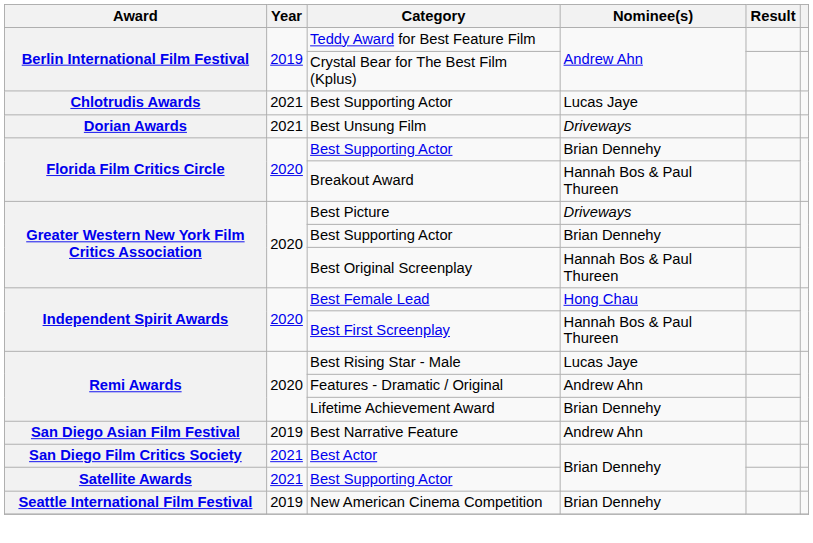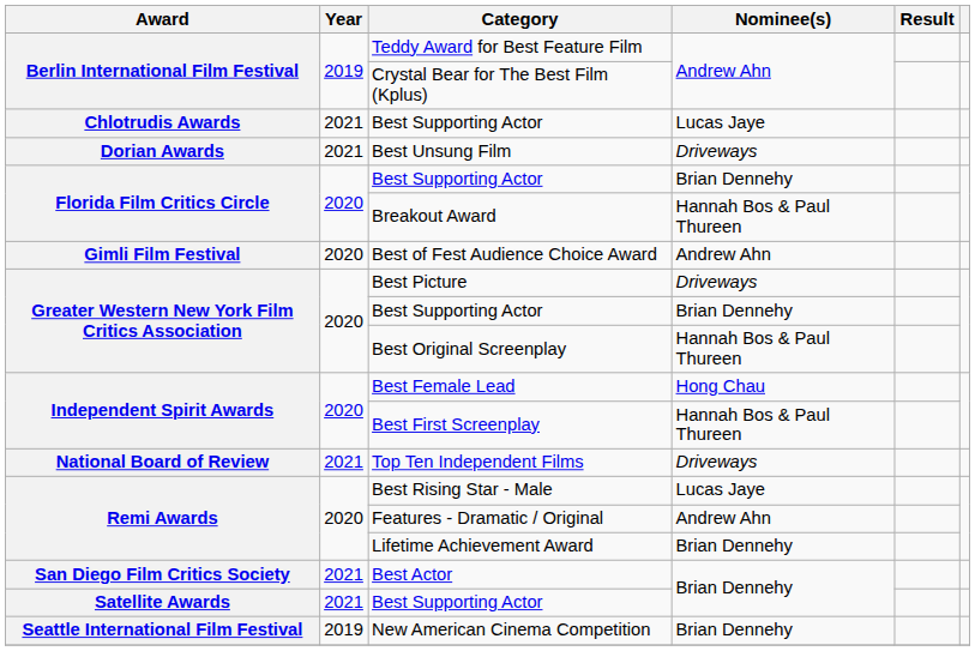+ row: Gimli Film Festival | 2020 | Best of Fest Audience Choice Award | Andrew Ahn
+ row: National Board of Review | 2021 | Top Ten Independent Films | Driveways
- row: San Diego Asian Film Festival | 2019 | Best Narrative Feature | Andrew Ahn
